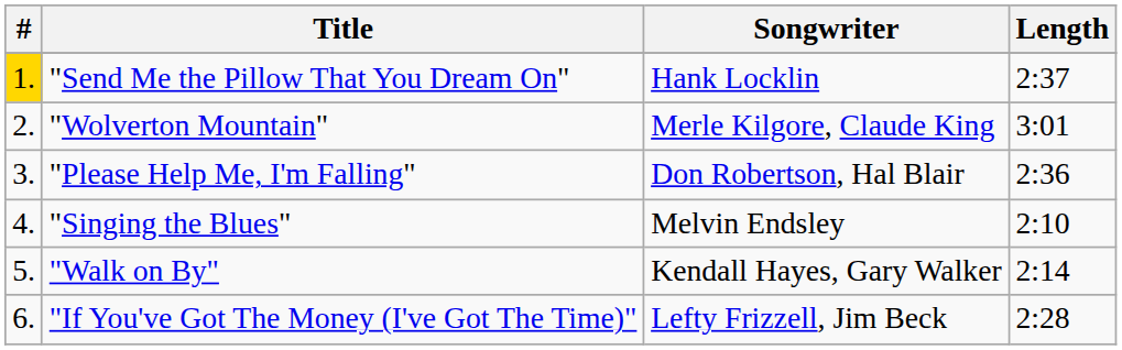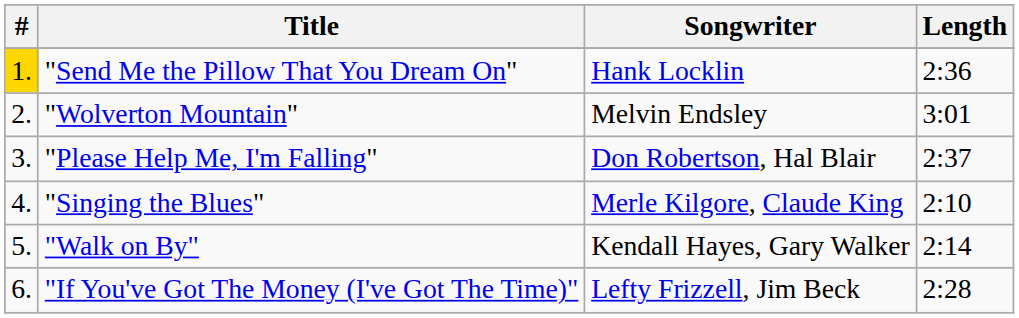"Send Me the Pillow That You Dream On" | Length: 2:37 -> 2:36
"Wolverton Mountain" | Songwriter: Merle Kilgore, Claude King -> Melvin Endsley
"Please Help Me, I'm Falling" | Length: 2:36 -> 2:37
"Singing the Blues" | Songwriter: Melvin Endsley -> Merle Kilgore, Claude King
